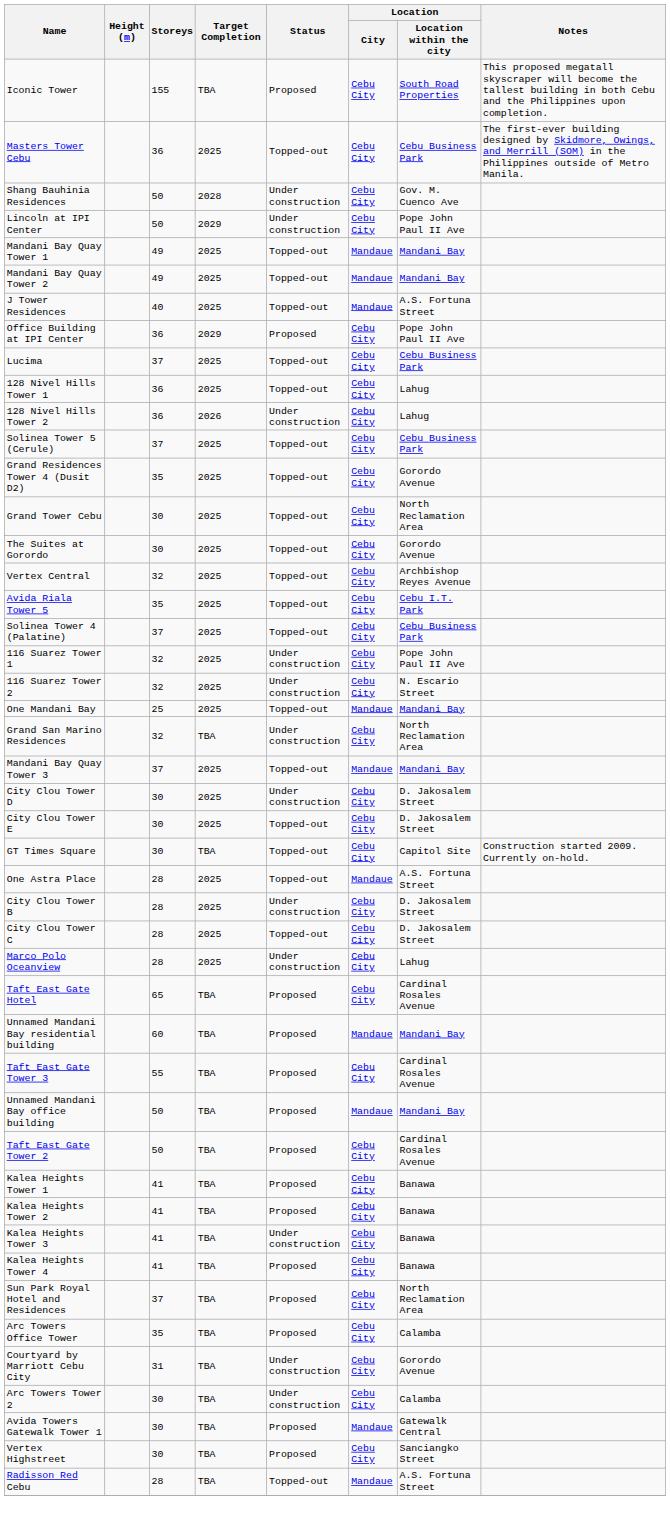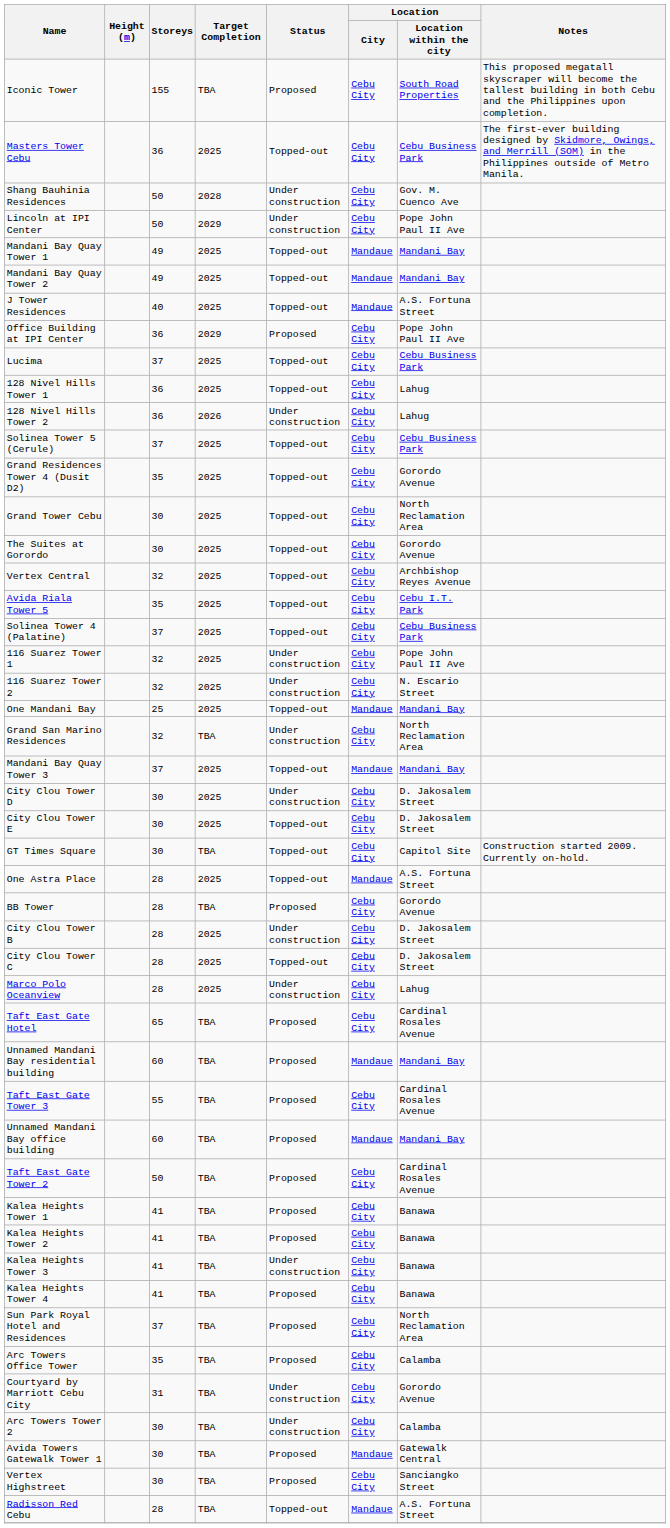+ row: BB Tower | 28 | TBA | Proposed | Cebu City | Gorordo Avenue
Unnamed Mandani Bay office building | Storeys: 50 -> 60
